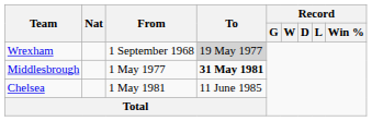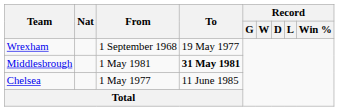Wrexham | To: lightgrey background -> no background
Middlesbrough | From: 1 May 1977 -> 1 May 1981
Chelsea | From: 1 May 1981 -> 1 May 1977
